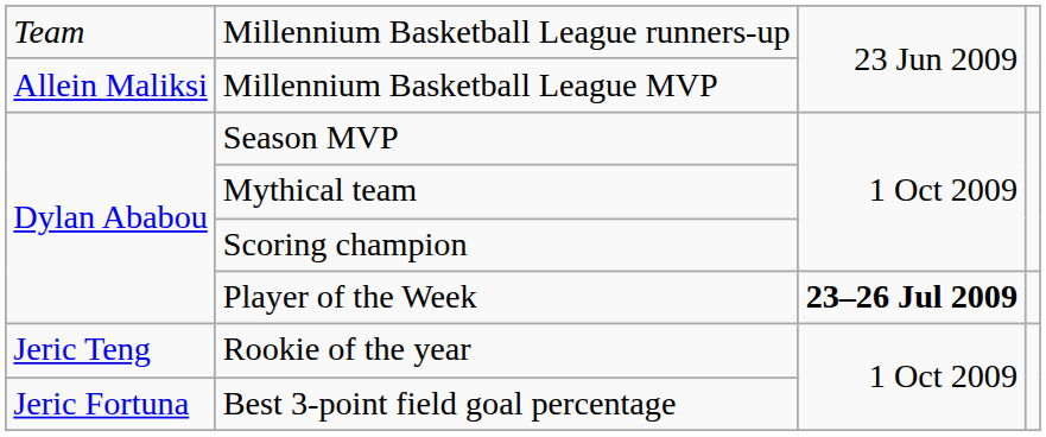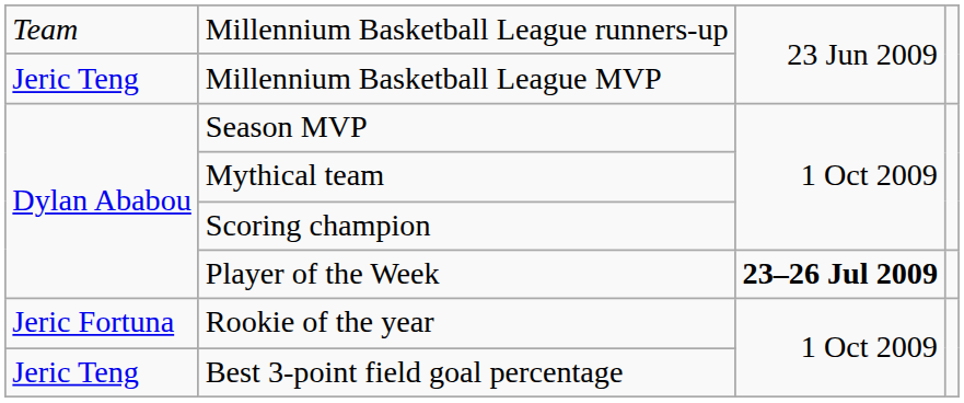Millennium Basketball League MVP | column 1: Allein Maliksi -> Jeric Teng
Rookie of the year | column 1: Jeric Teng -> Jeric Fortuna
Best 3-point field goal percentage | column 1: Jeric Fortuna -> Jeric Teng
